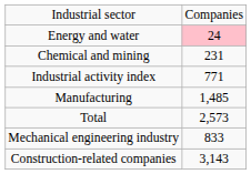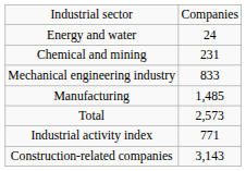Energy and water | column 2: pink background -> no background
rows swapped: Mechanical engineering industry <-> Industrial activity index
